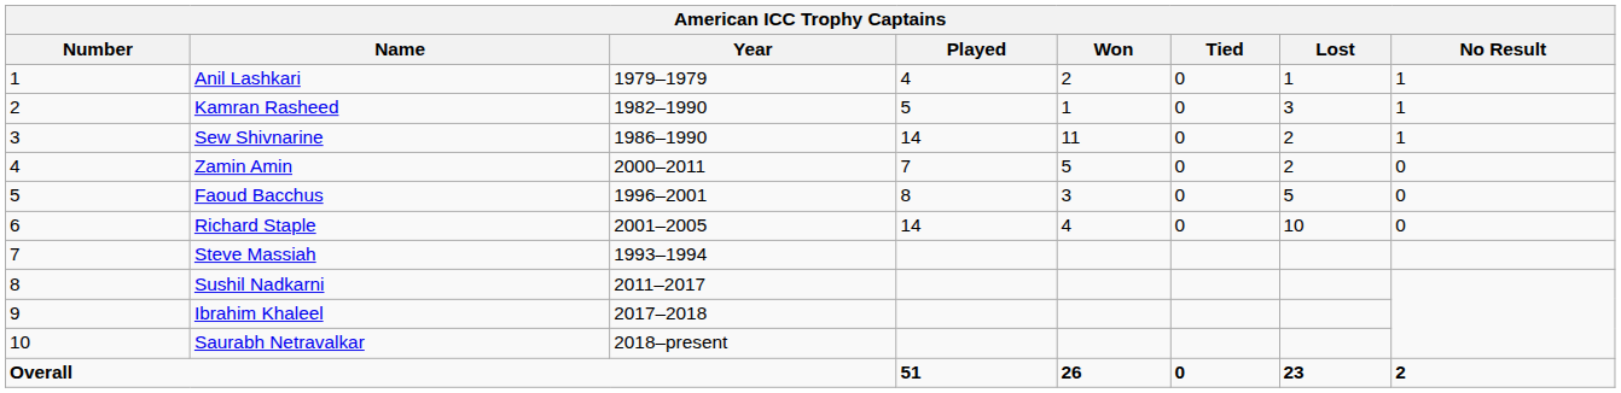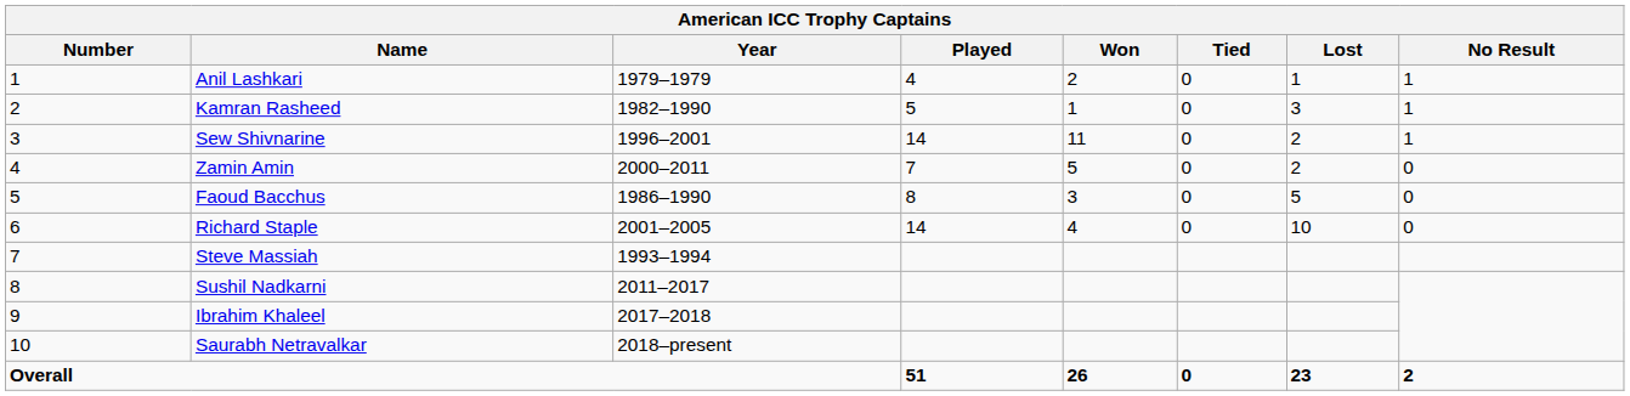Sew Shivnarine | Year: 1986–1990 -> 1996–2001
Faoud Bacchus | Year: 1996–2001 -> 1986–1990
